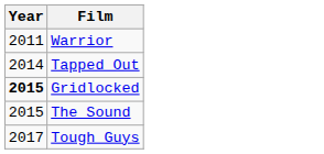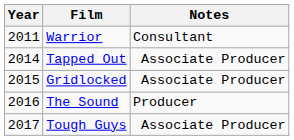+ column: Notes | Consultant | Associate Producer | Associate Producer | Producer | Associate Producer
Gridlocked | Year: bold -> normal
The Sound | Year: 2015 -> 2016
